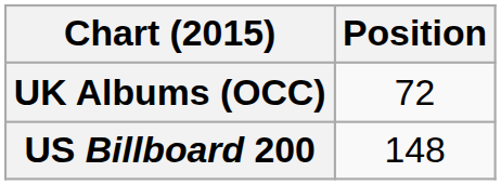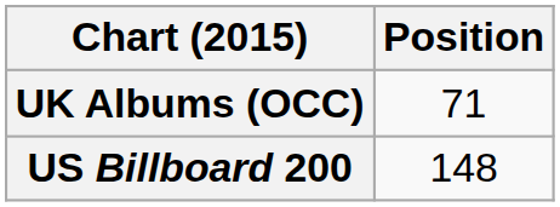UK Albums (OCC) | Position: 72 -> 71
